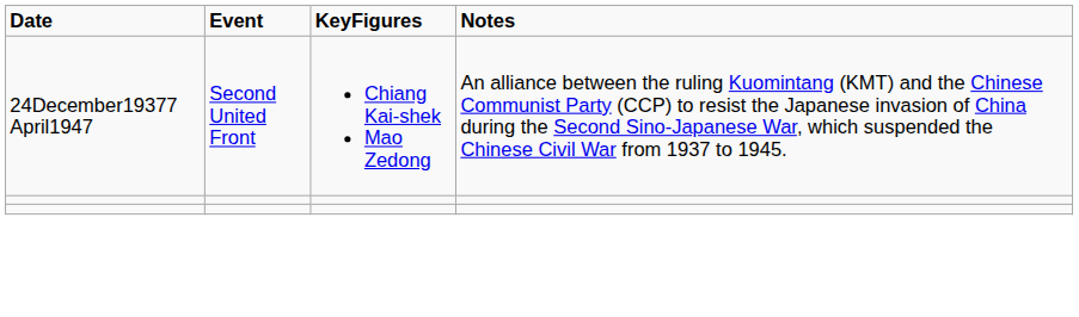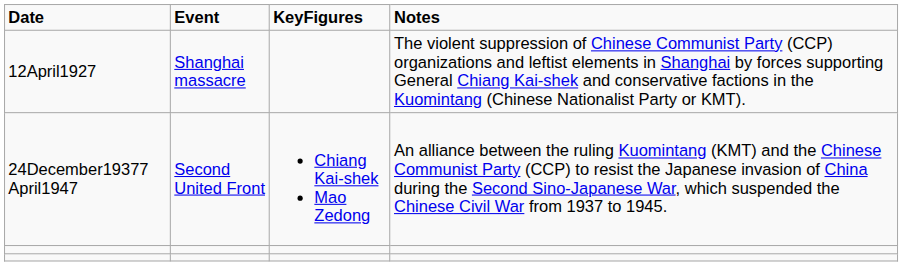+ row: 12April1927 | Shanghai massacre | The violent suppression of Chinese Communist Party (CCP) organizations and leftist elements in Shanghai by forces supporting General Chiang Kai-shek and conservative factions in the Kuomintang (Chinese Nationalist Party or KMT).
